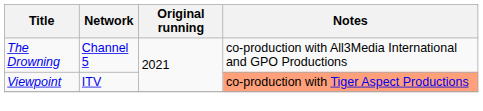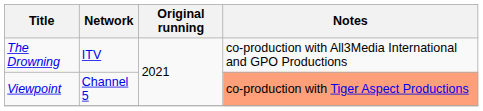The Drowning | Network: Channel 5 -> ITV
Viewpoint | Network: ITV -> Channel 5
